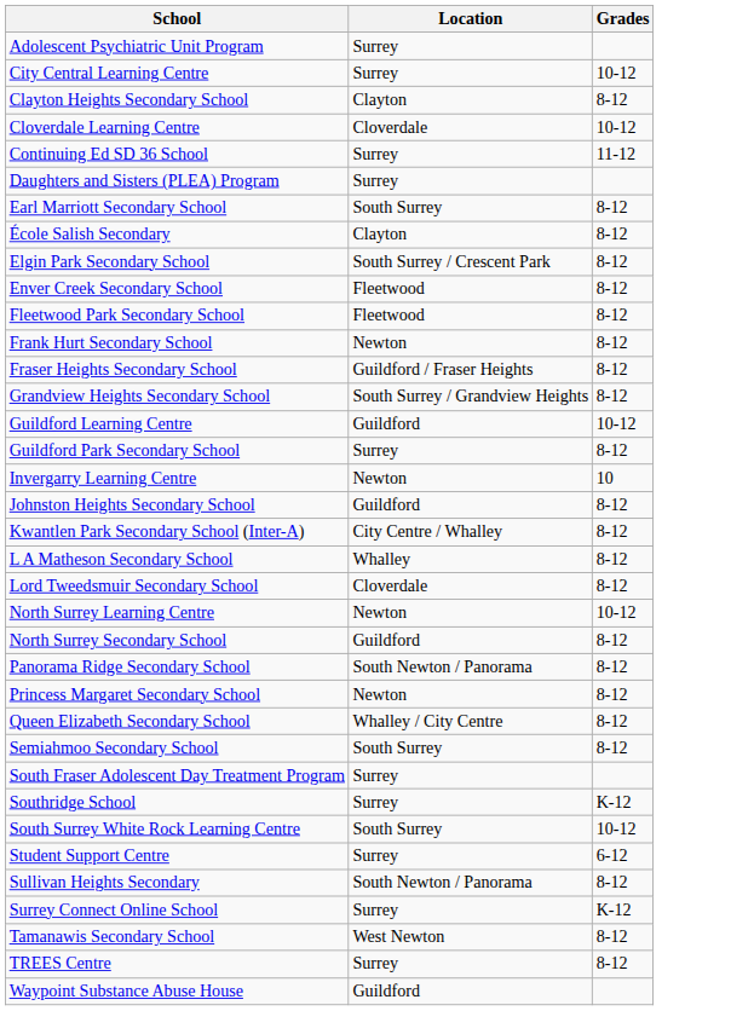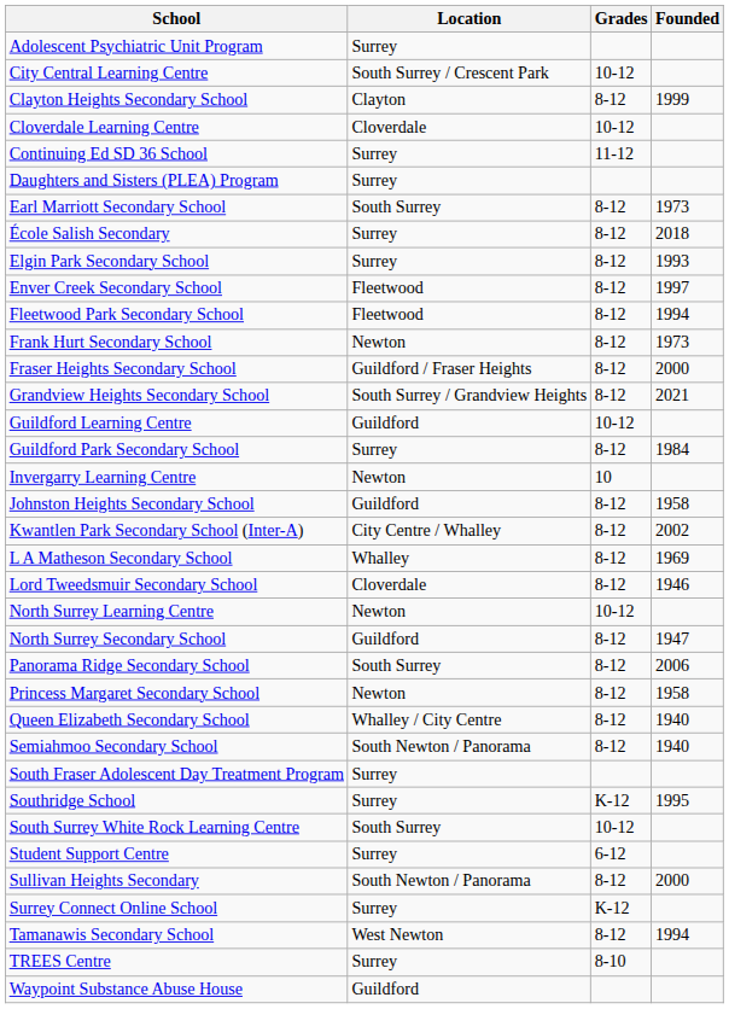+ column: Founded | 1999 | 1973 | 2018 | 1993 | 1997 | 1994 | 1973 | 2000 | 2021 | 1984 | 1958 | 2002 | 1969 | 1946 | 1947 | 2006 | 1958 | 1940 | 1940 | 1995 | 2000 | 1994
City Central Learning Centre | Location: Surrey -> South Surrey / Crescent Park
École Salish Secondary | Location: Clayton -> Surrey
Elgin Park Secondary School | Location: South Surrey / Crescent Park -> Surrey
Panorama Ridge Secondary School | Location: South Newton / Panorama -> South Surrey
Semiahmoo Secondary School | Location: South Surrey -> South Newton / Panorama
TREES Centre | Grades: 8-12 -> 8-10
